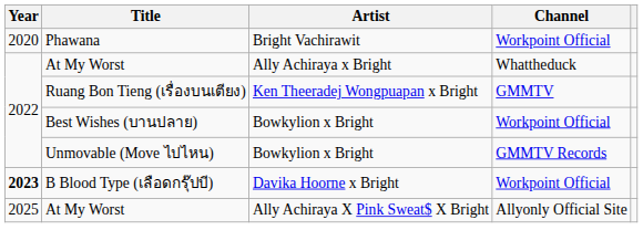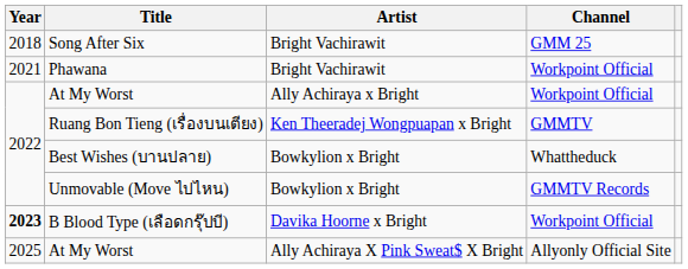+ row: 2018 | Song After Six | Bright Vachirawit | GMM 25
Phawana | Year: 2020 -> 2021
At My Worst / Ally Achiraya x Bright | Channel: Whattheduck -> Workpoint Official
Best Wishes (บานปลาย) | Channel: Workpoint Official -> Whattheduck
